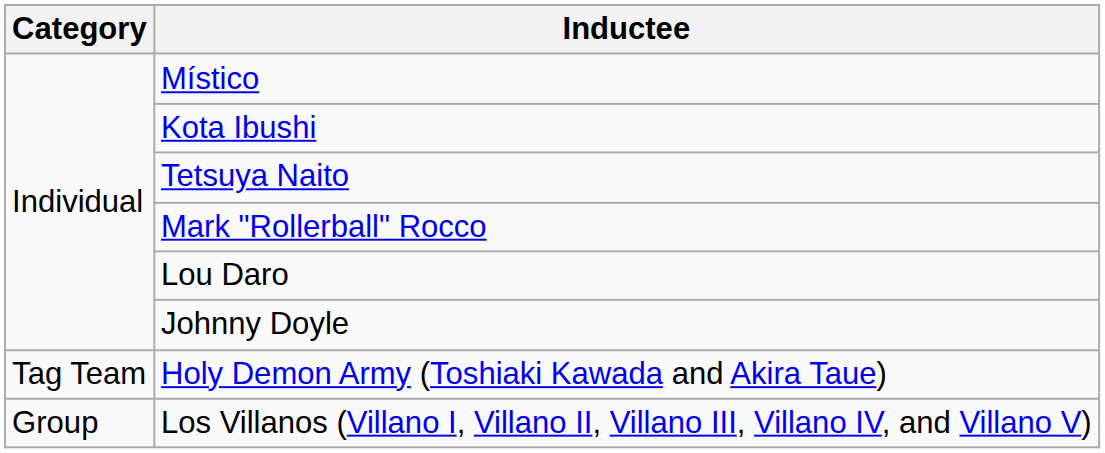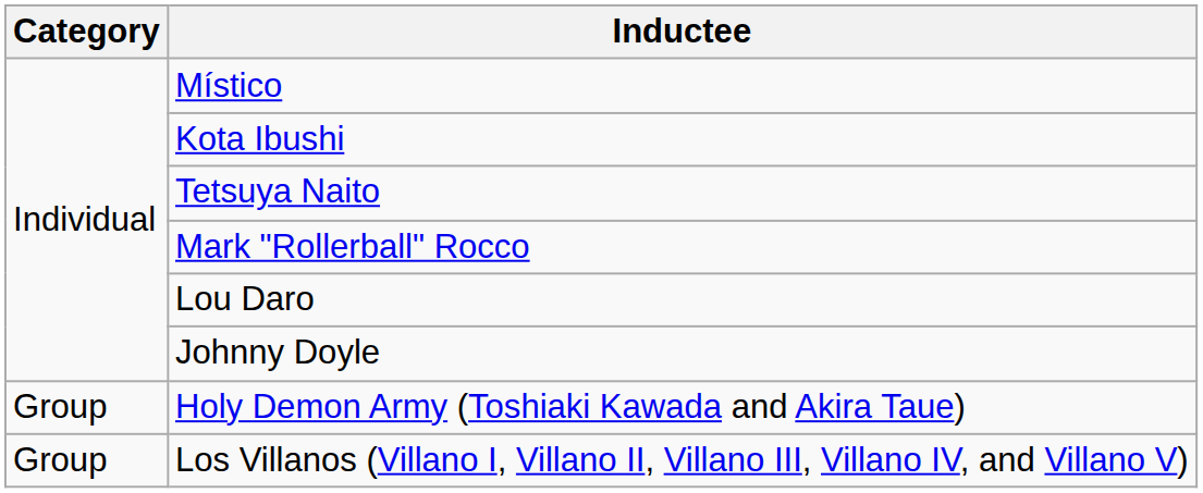Holy Demon Army (Toshiaki Kawada and Akira Taue) | Category: Tag Team -> Group
